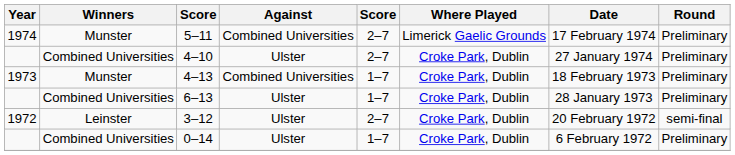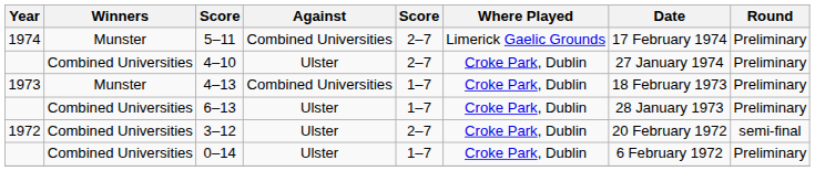3–12 | Winners: Leinster -> Combined Universities
